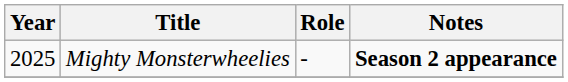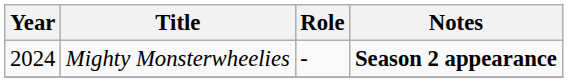Mighty Monsterwheelies | Year: 2025 -> 2024
